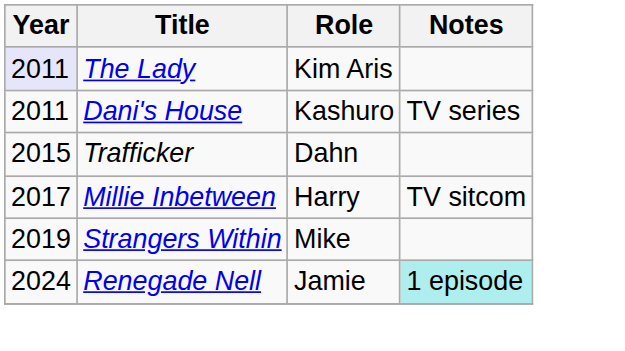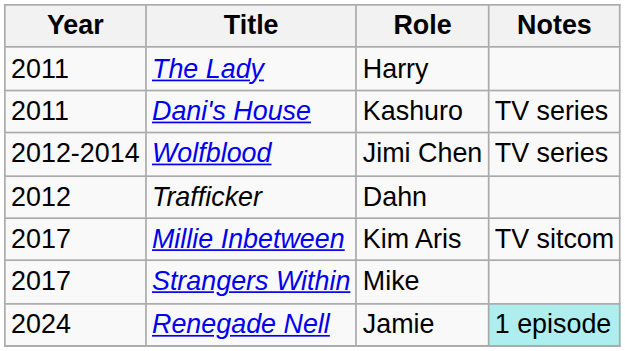The Lady | Year: lavender background -> no background
The Lady | Role: Kim Aris -> Harry
+ row: 2012-2014 | Wolfblood | Jimi Chen | TV series
Trafficker | Year: 2015 -> 2012
Millie Inbetween | Role: Harry -> Kim Aris
Strangers Within | Year: 2019 -> 2017
